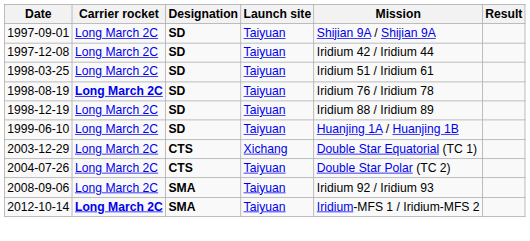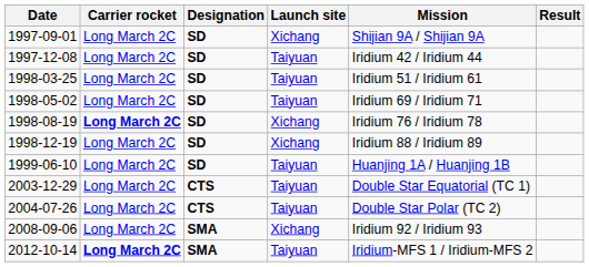1997-09-01 | Launch site: Taiyuan -> Xichang
+ row: 1998-05-02 | Long March 2C | SD | Taiyuan | Iridium 69 / Iridium 71
1998-08-19 | Launch site: Taiyuan -> Xichang
1998-12-19 | Launch site: Taiyuan -> Xichang
2003-12-29 | Launch site: Xichang -> Taiyuan
2008-09-06 | Launch site: Taiyuan -> Xichang
